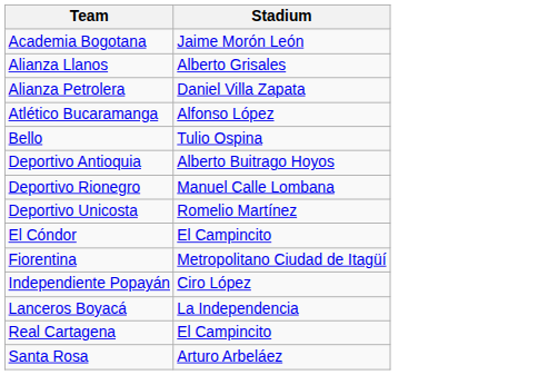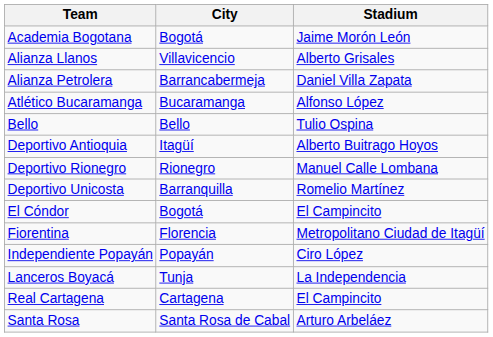+ column: City | Bogotá | Villavicencio | Barrancabermeja | Bucaramanga | Bello | Itagüí | Rionegro | Barranquilla | Bogotá | Florencia | Popayán | Tunja | Cartagena | Santa Rosa de Cabal
